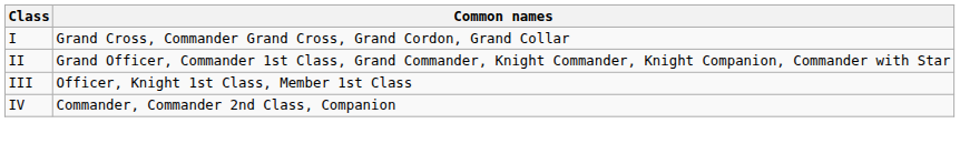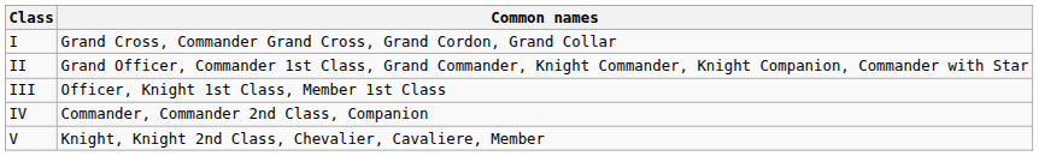+ row: V | Knight, Knight 2nd Class, Chevalier, Cavaliere, Member
